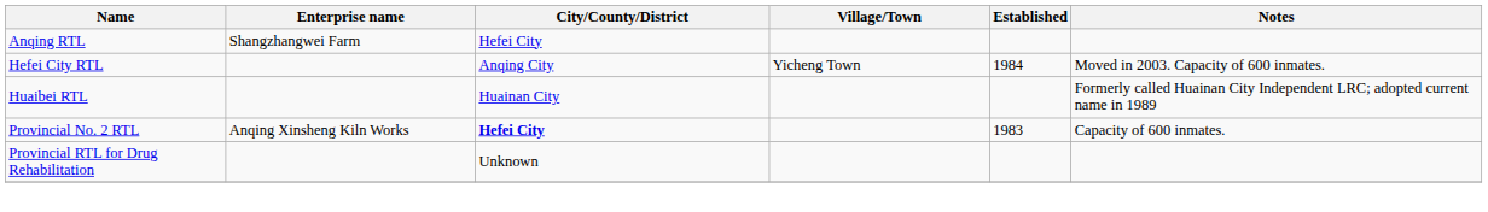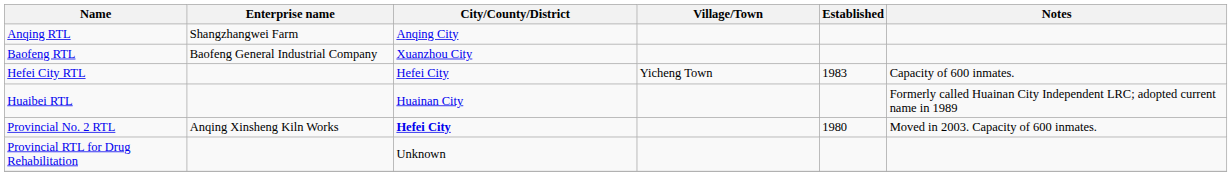Anqing RTL | City/County/District: Hefei City -> Anqing City
+ row: Baofeng RTL | Baofeng General Industrial Company | Xuanzhou City
Hefei City RTL | City/County/District: Anqing City -> Hefei City
Hefei City RTL | Established: 1984 -> 1983
Hefei City RTL | Notes: Moved in 2003. Capacity of 600 inmates. -> Capacity of 600 inmates.
Provincial No. 2 RTL | Established: 1983 -> 1980
Provincial No. 2 RTL | Notes: Capacity of 600 inmates. -> Moved in 2003. Capacity of 600 inmates.
